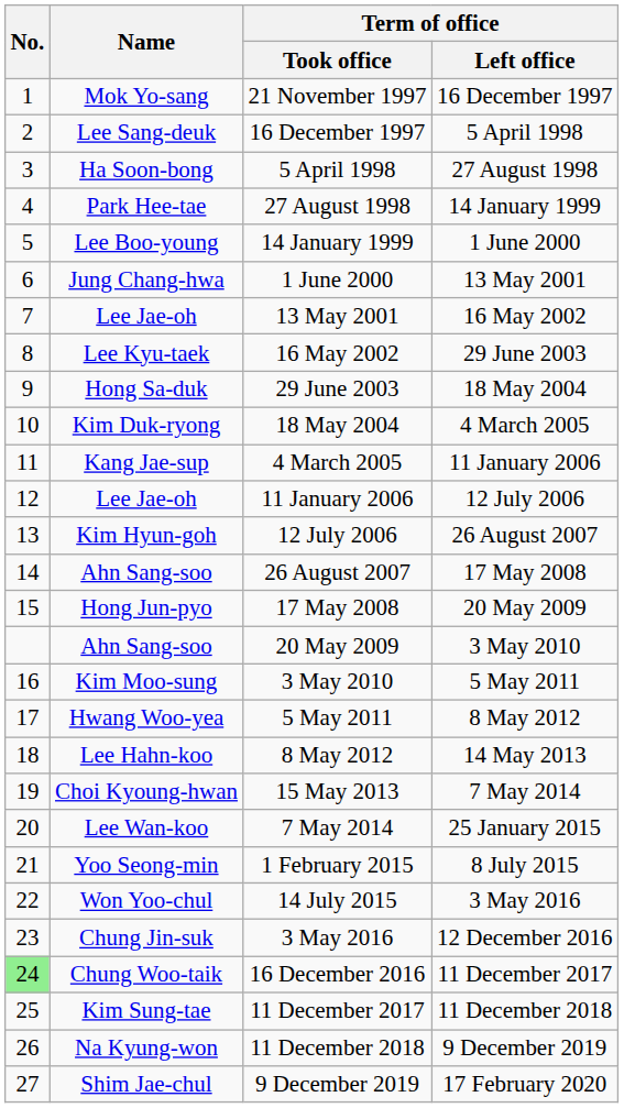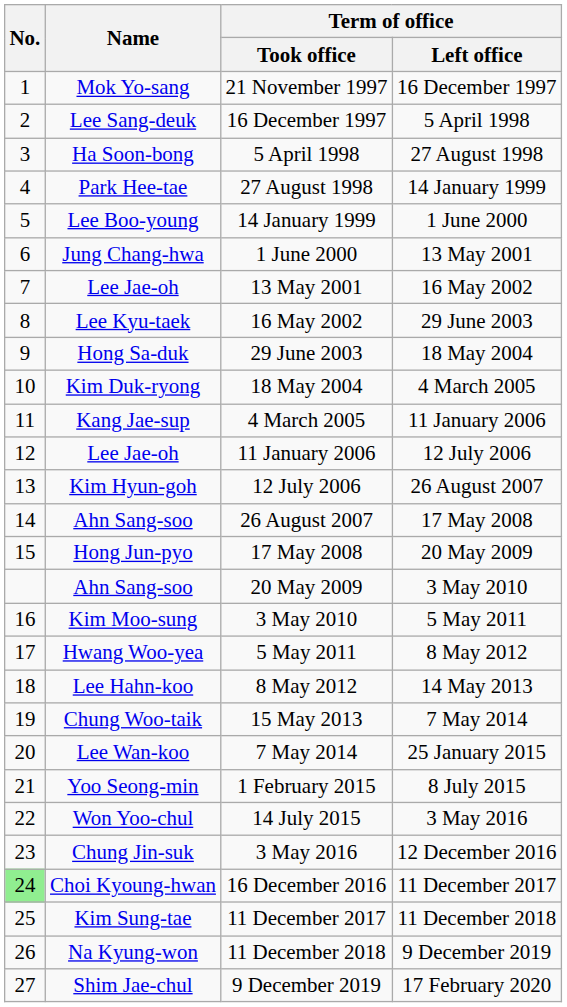15 May 2013 | Name: Choi Kyoung-hwan -> Chung Woo-taik
16 December 2016 | Name: Chung Woo-taik -> Choi Kyoung-hwan
